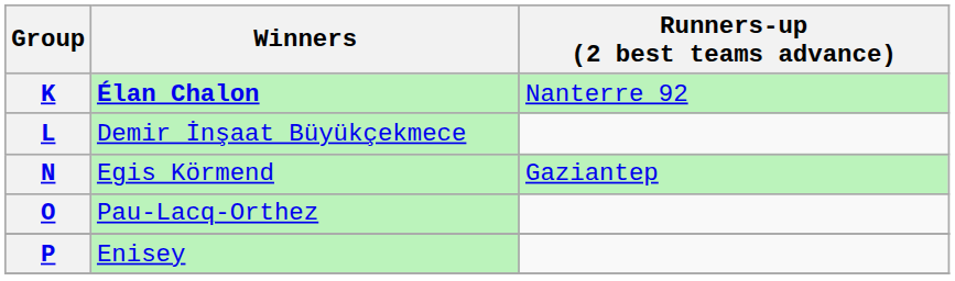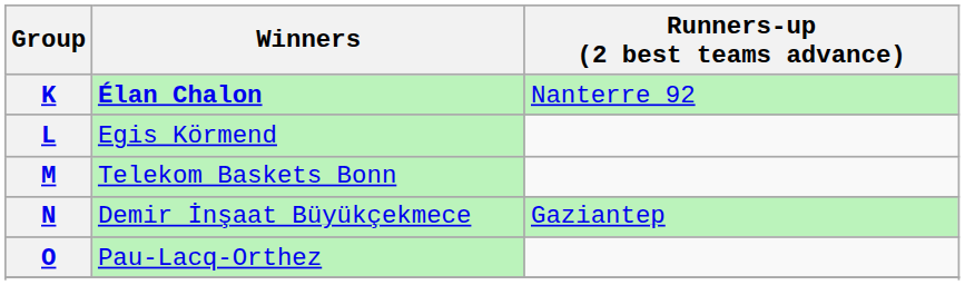L | Winners: Demir İnşaat Büyükçekmece -> Egis Körmend
+ row: M | Telekom Baskets Bonn
N | Winners: Egis Körmend -> Demir İnşaat Büyükçekmece
- row: P | Enisey
